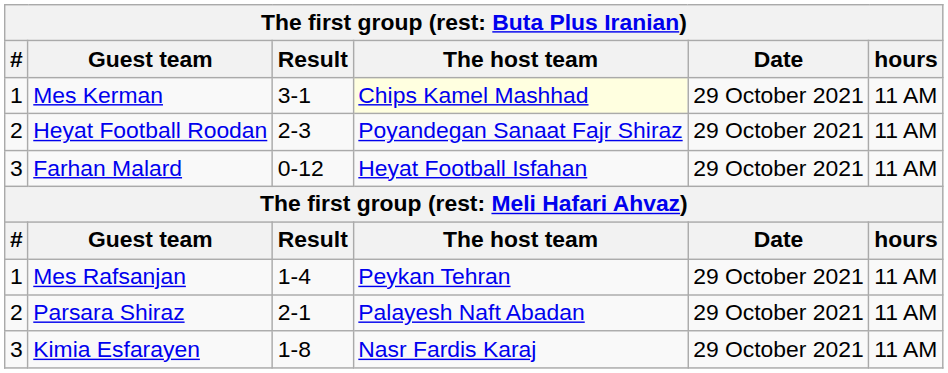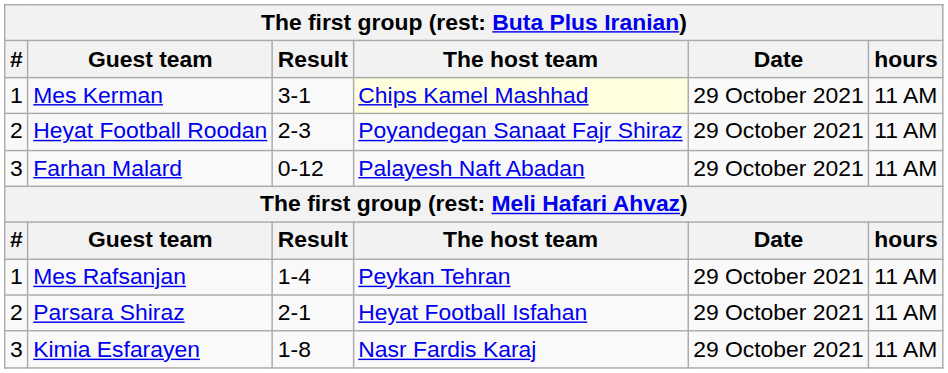Farhan Malard | The host team: Heyat Football Isfahan -> Palayesh Naft Abadan
Parsara Shiraz | The host team: Palayesh Naft Abadan -> Heyat Football Isfahan
